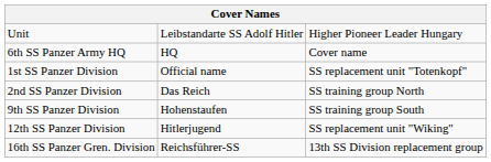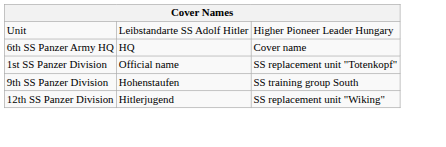- row: 2nd SS Panzer Division | Das Reich | SS training group North
- row: 16th SS Panzer Gren. Division | Reichsführer-SS | 13th SS Division replacement group
